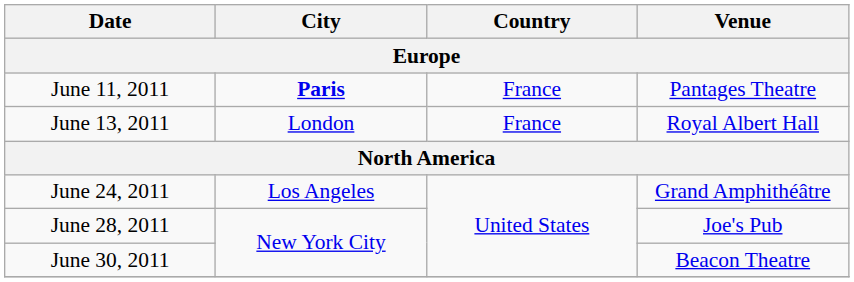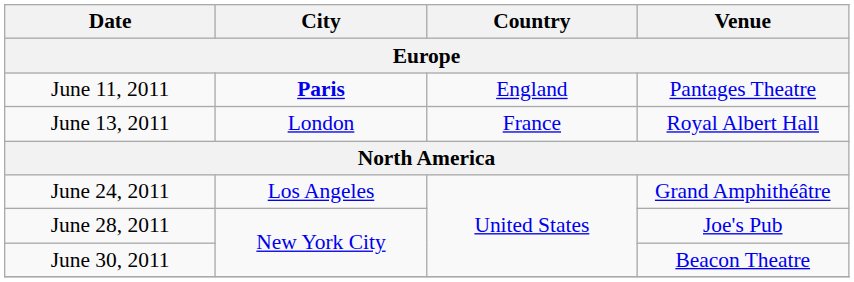June 11, 2011 | Country: France -> England
